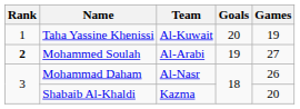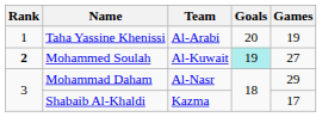Taha Yassine Khenissi | Team: Al-Kuwait -> Al-Arabi
Mohammed Soulah | Team: Al-Arabi -> Al-Kuwait
Mohammed Soulah | Goals: no background -> paleturquoise background
Mohammad Daham | Games: 26 -> 29
Shabaib Al-Khaldi | Games: 20 -> 17
